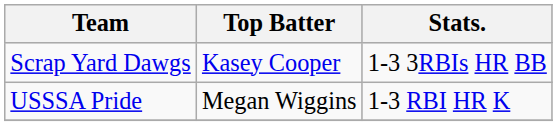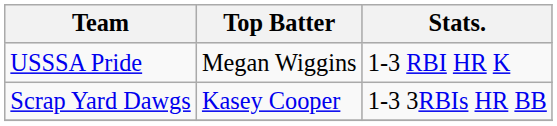rows swapped: Scrap Yard Dawgs <-> USSSA Pride
